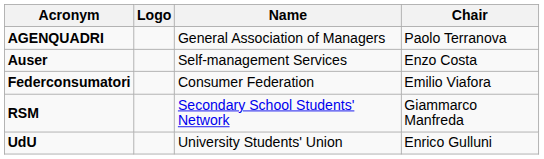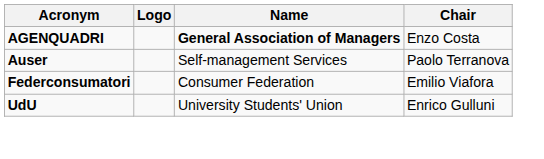AGENQUADRI | Name: normal -> bold
AGENQUADRI | Chair: Paolo Terranova -> Enzo Costa
Auser | Chair: Enzo Costa -> Paolo Terranova
- row: RSM | Secondary School Students' Network | Giammarco Manfreda
